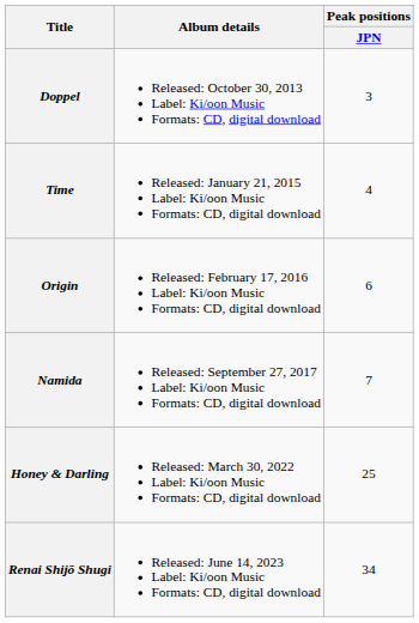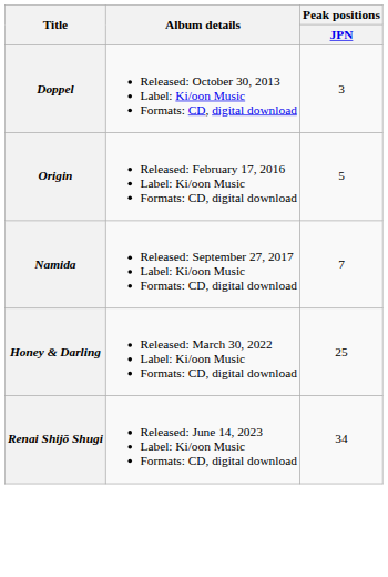- row: Time | Released: January 21, 2015 Label: Ki/oon Music Formats: CD, digital download | 4
Origin | Peak positions / JPN: 6 -> 5
